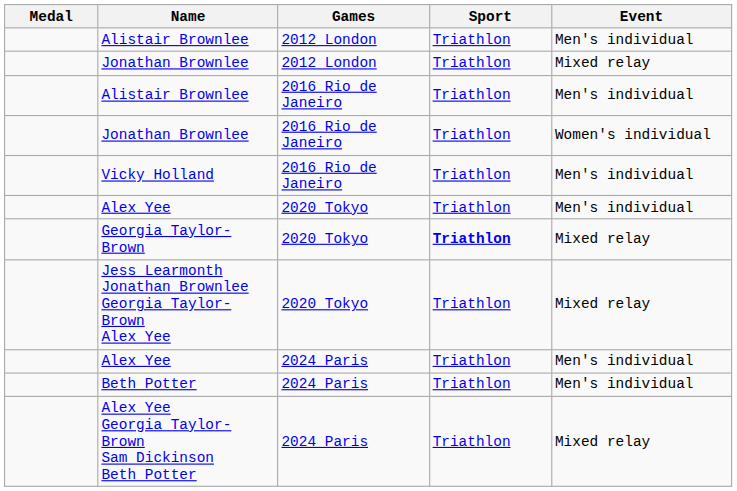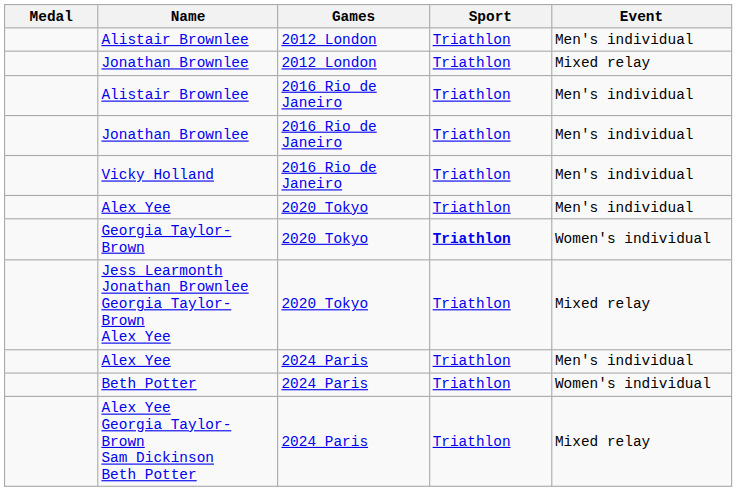Jonathan Brownlee / 2016 Rio de Janeiro | Event: Women's individual -> Men's individual
Georgia Taylor-Brown | Event: Mixed relay -> Women's individual
Beth Potter | Event: Men's individual -> Women's individual
